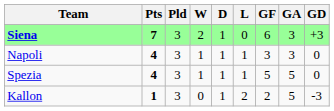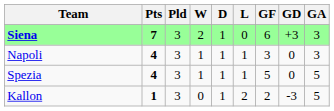columns swapped: GA <-> GD
